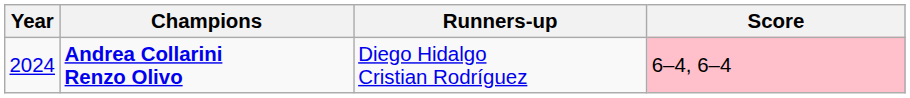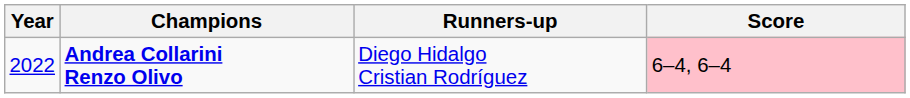Andrea Collarini Renzo Olivo | Year: 2024 -> 2022
